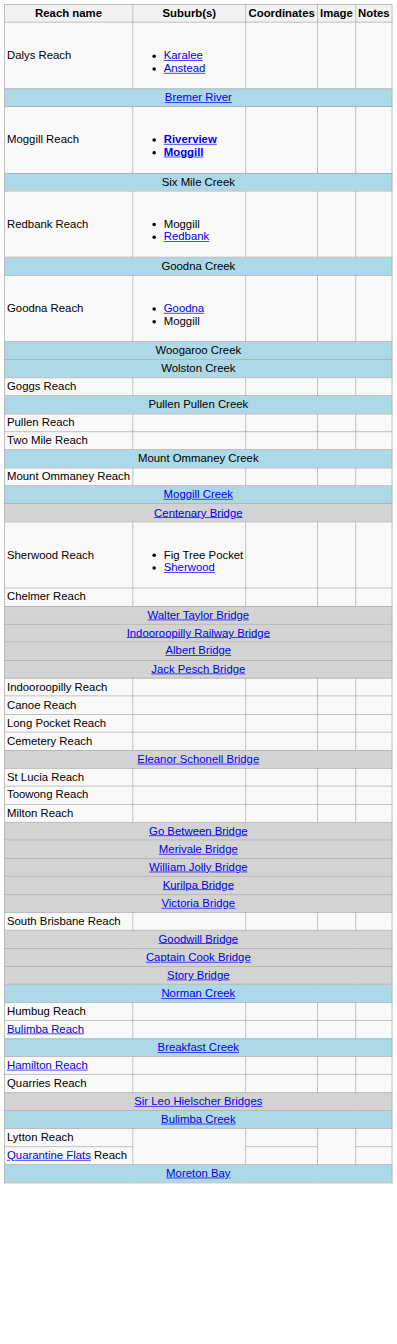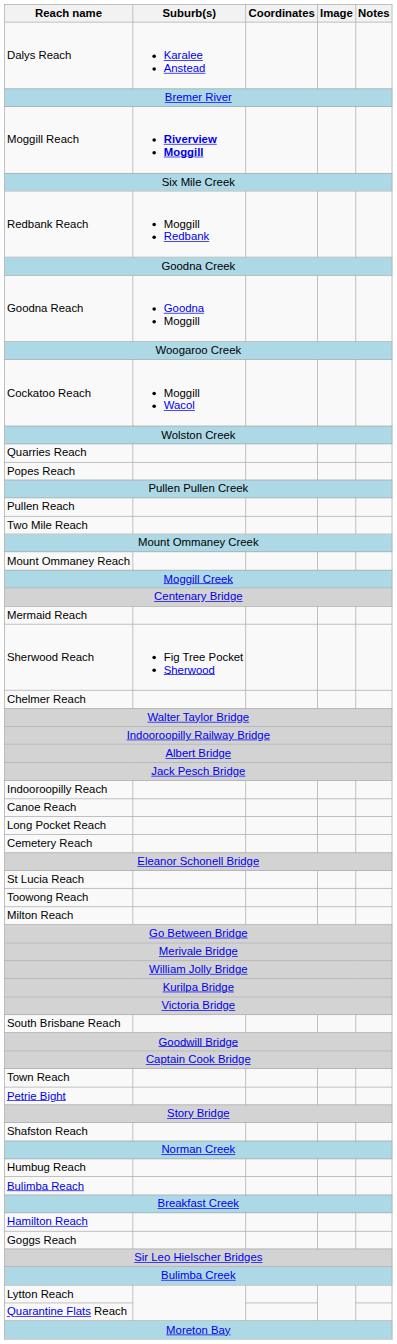+ row: Cockatoo Reach | Moggill Wacol
rows swapped: Goggs Reach <-> Quarries Reach
+ row: Popes Reach
+ row: Mermaid Reach
+ row: Town Reach
+ row: Petrie Bight
+ row: Shafston Reach
